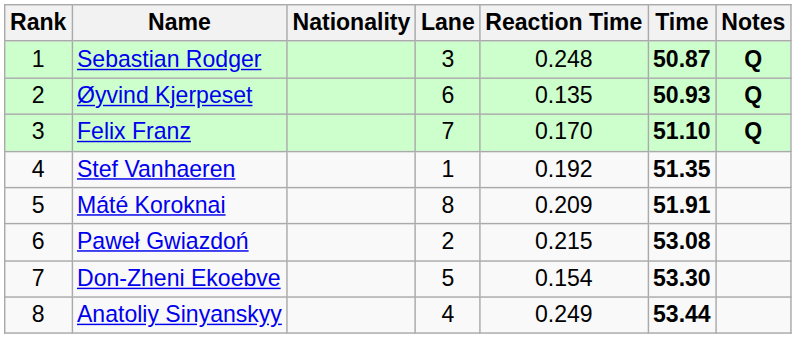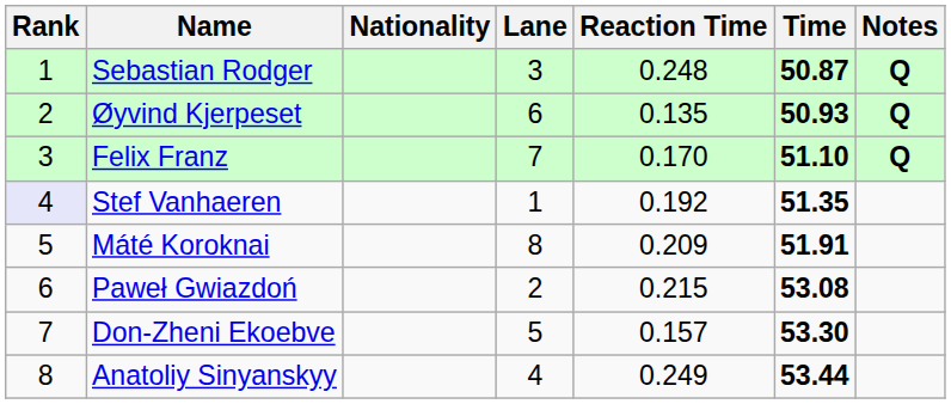Stef Vanhaeren | Rank: no background -> lavender background
Don-Zheni Ekoebve | Reaction Time: 0.154 -> 0.157
